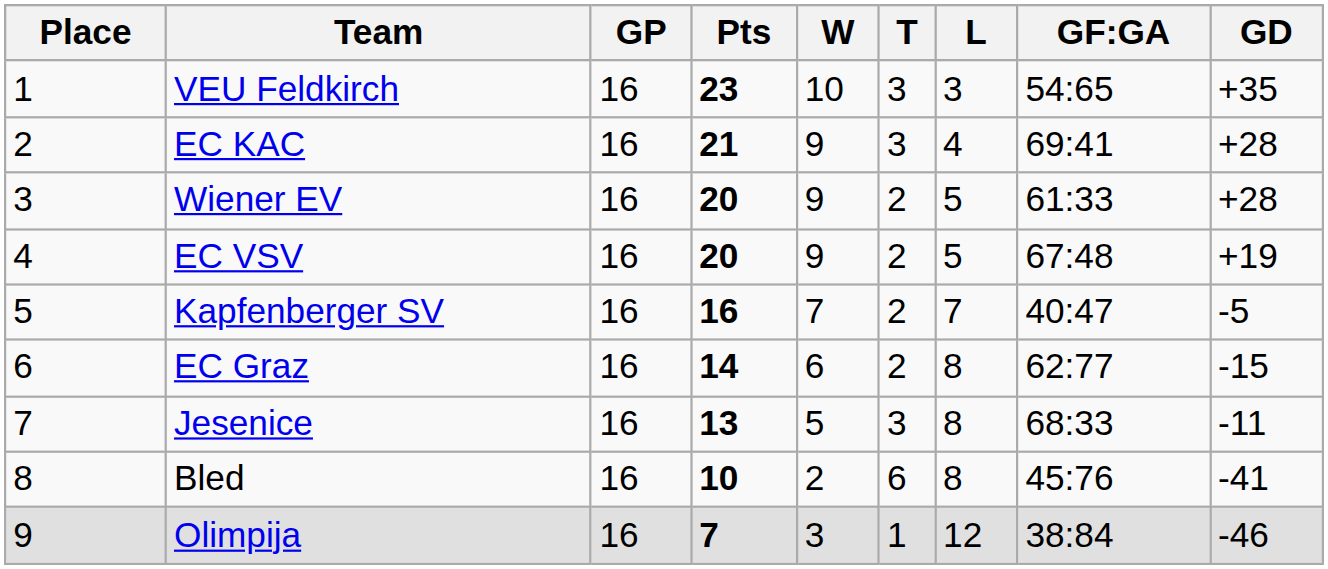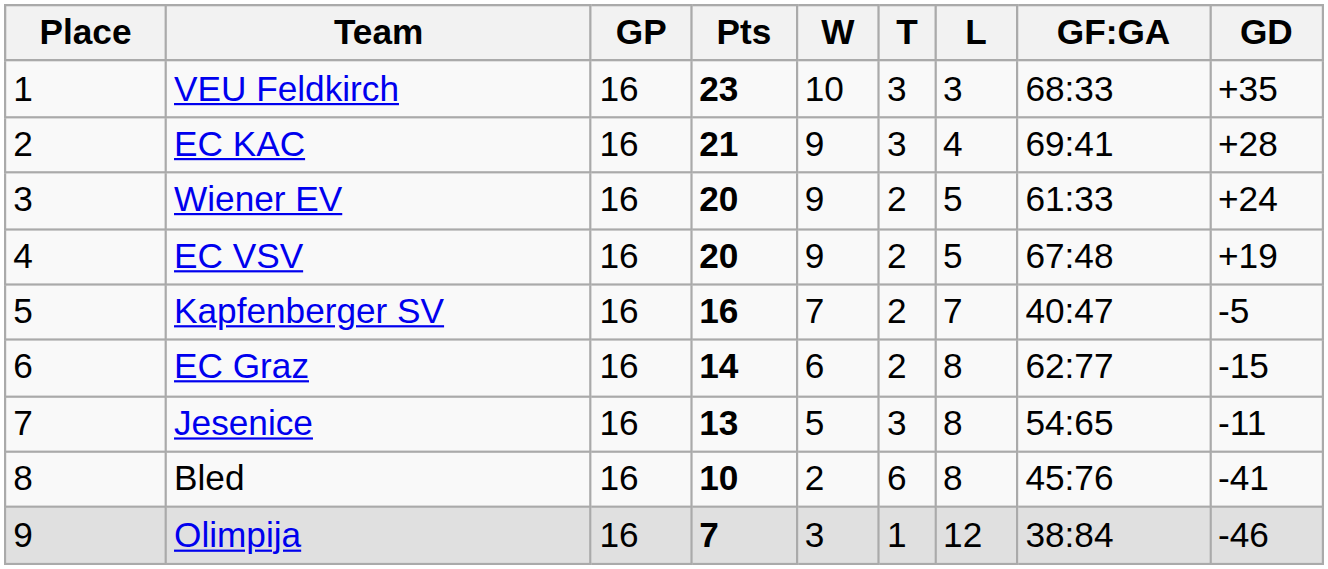VEU Feldkirch | GF:GA: 54:65 -> 68:33
Wiener EV | GD: +28 -> +24
Jesenice | GF:GA: 68:33 -> 54:65
